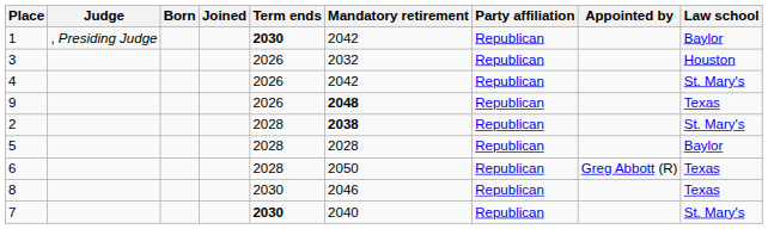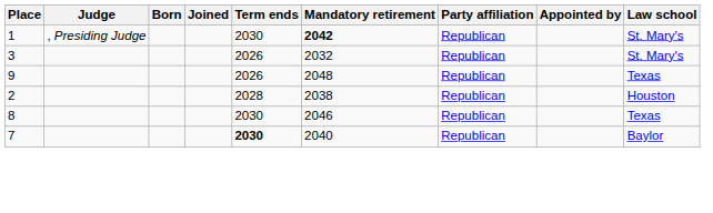1 | Term ends: bold -> normal
1 | Mandatory retirement: normal -> bold
1 | Law school: Baylor -> St. Mary's
3 | Law school: Houston -> St. Mary's
- row: 4 | 2026 | 2042 | Republican | St. Mary's
9 | Mandatory retirement: bold -> normal
2 | Mandatory retirement: bold -> normal
2 | Law school: St. Mary's -> Houston
- row: 5 | 2028 | 2028 | Republican | Baylor
- row: 6 | 2028 | 2050 | Republican | Greg Abbott (R) | Texas
7 | Law school: St. Mary's -> Baylor
